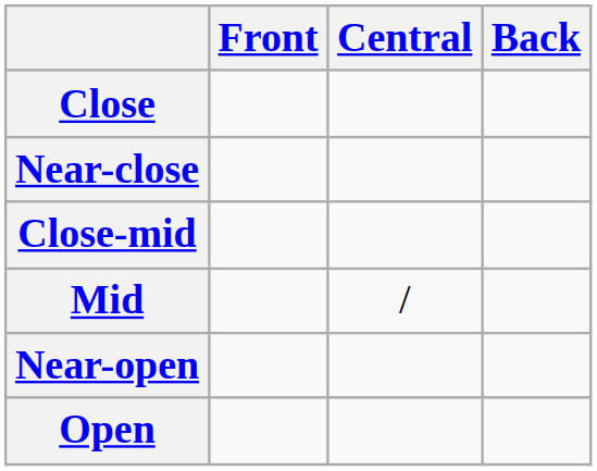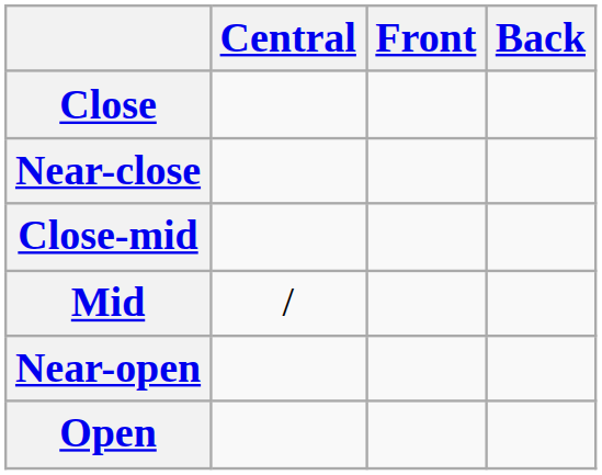columns swapped: Front <-> Central
